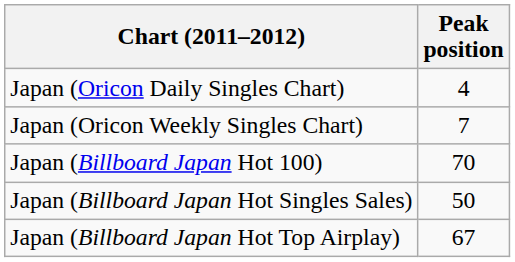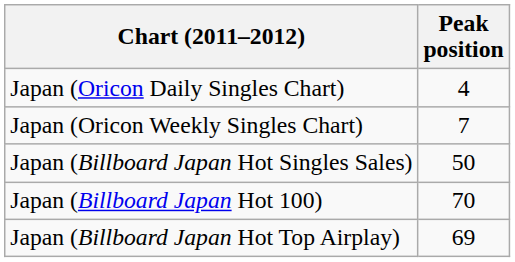rows swapped: Japan (Billboard Japan Hot 100) <-> Japan (Billboard Japan Hot Singles Sales)
Japan (Billboard Japan Hot Top Airplay) | Peak position: 67 -> 69
